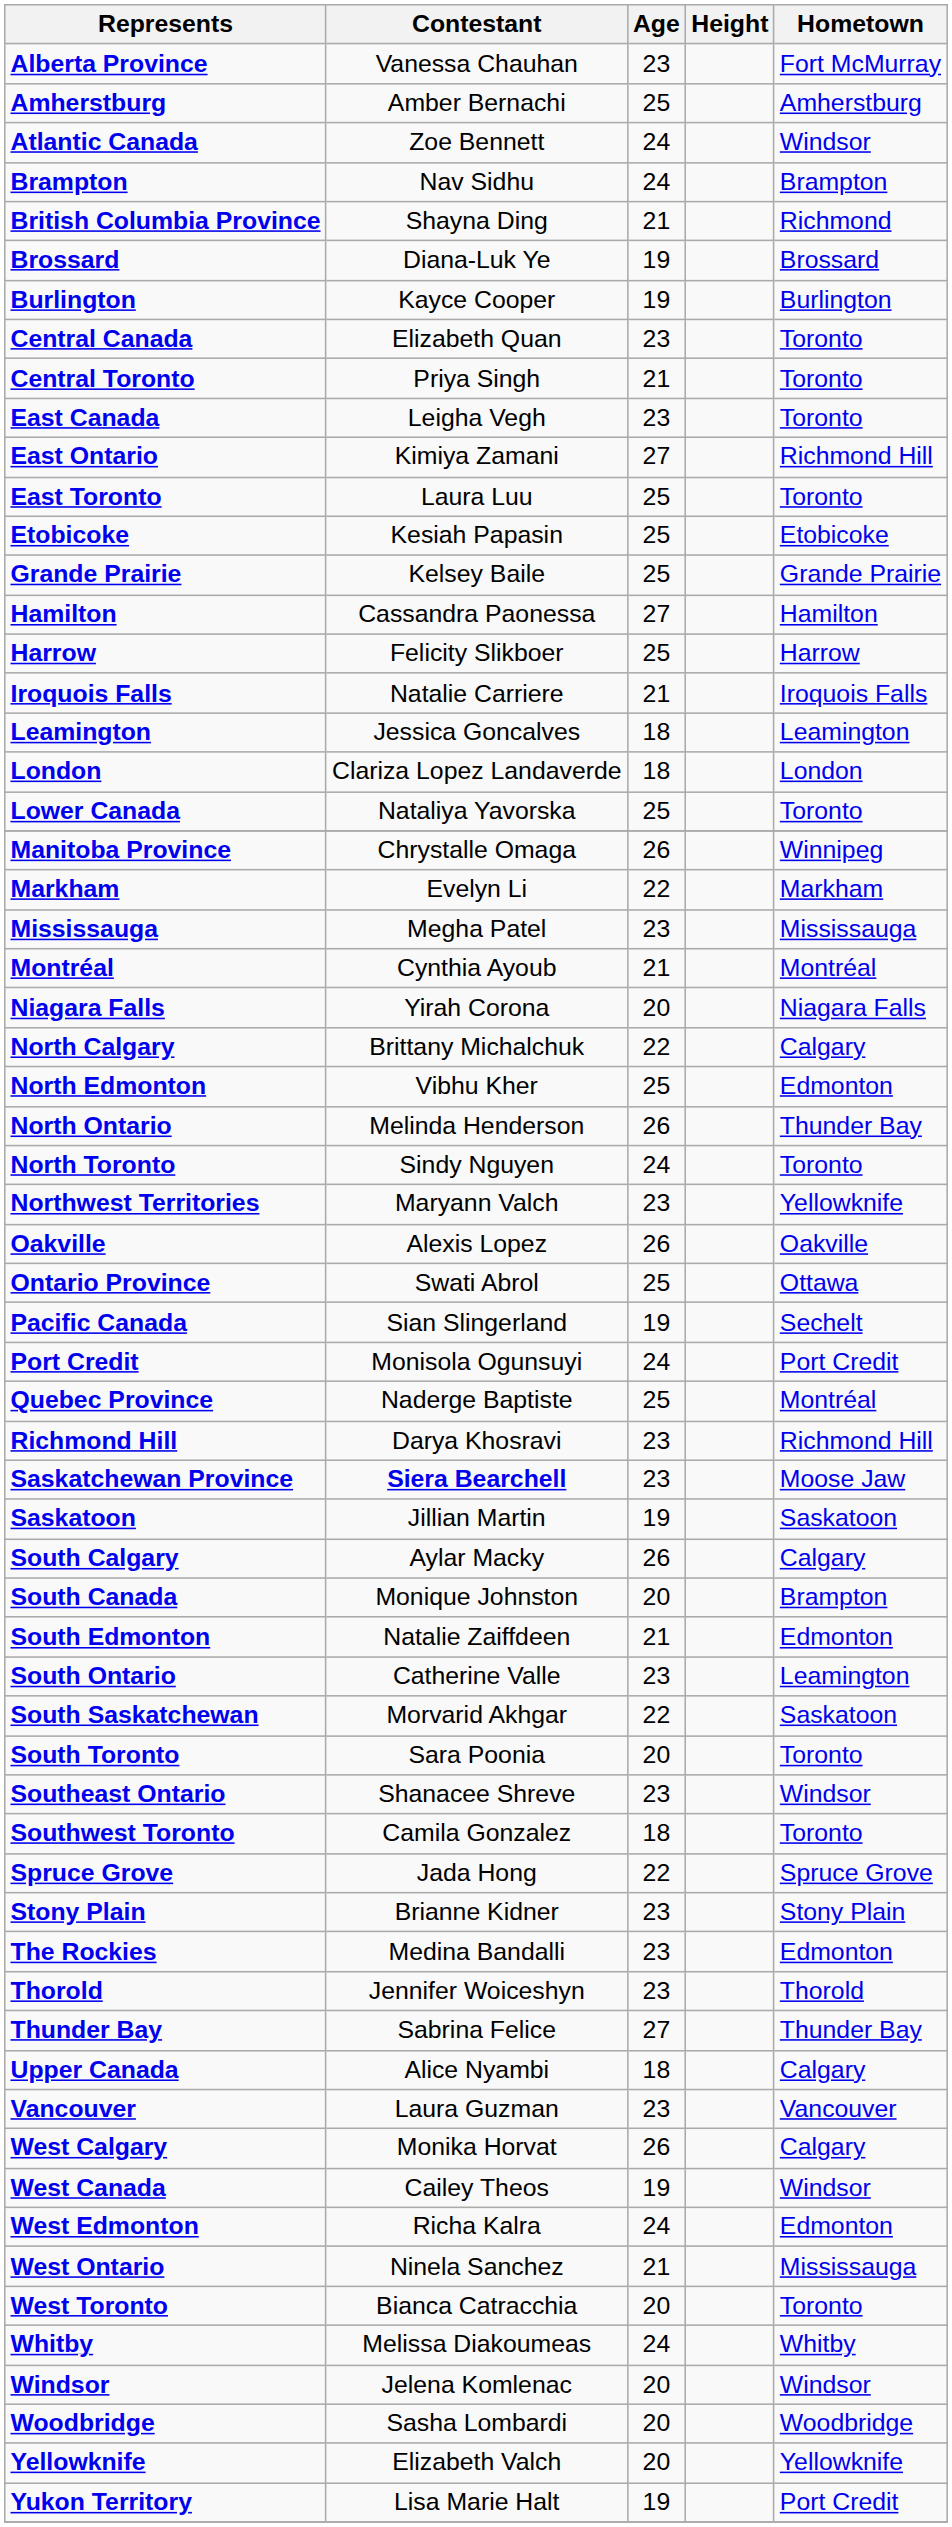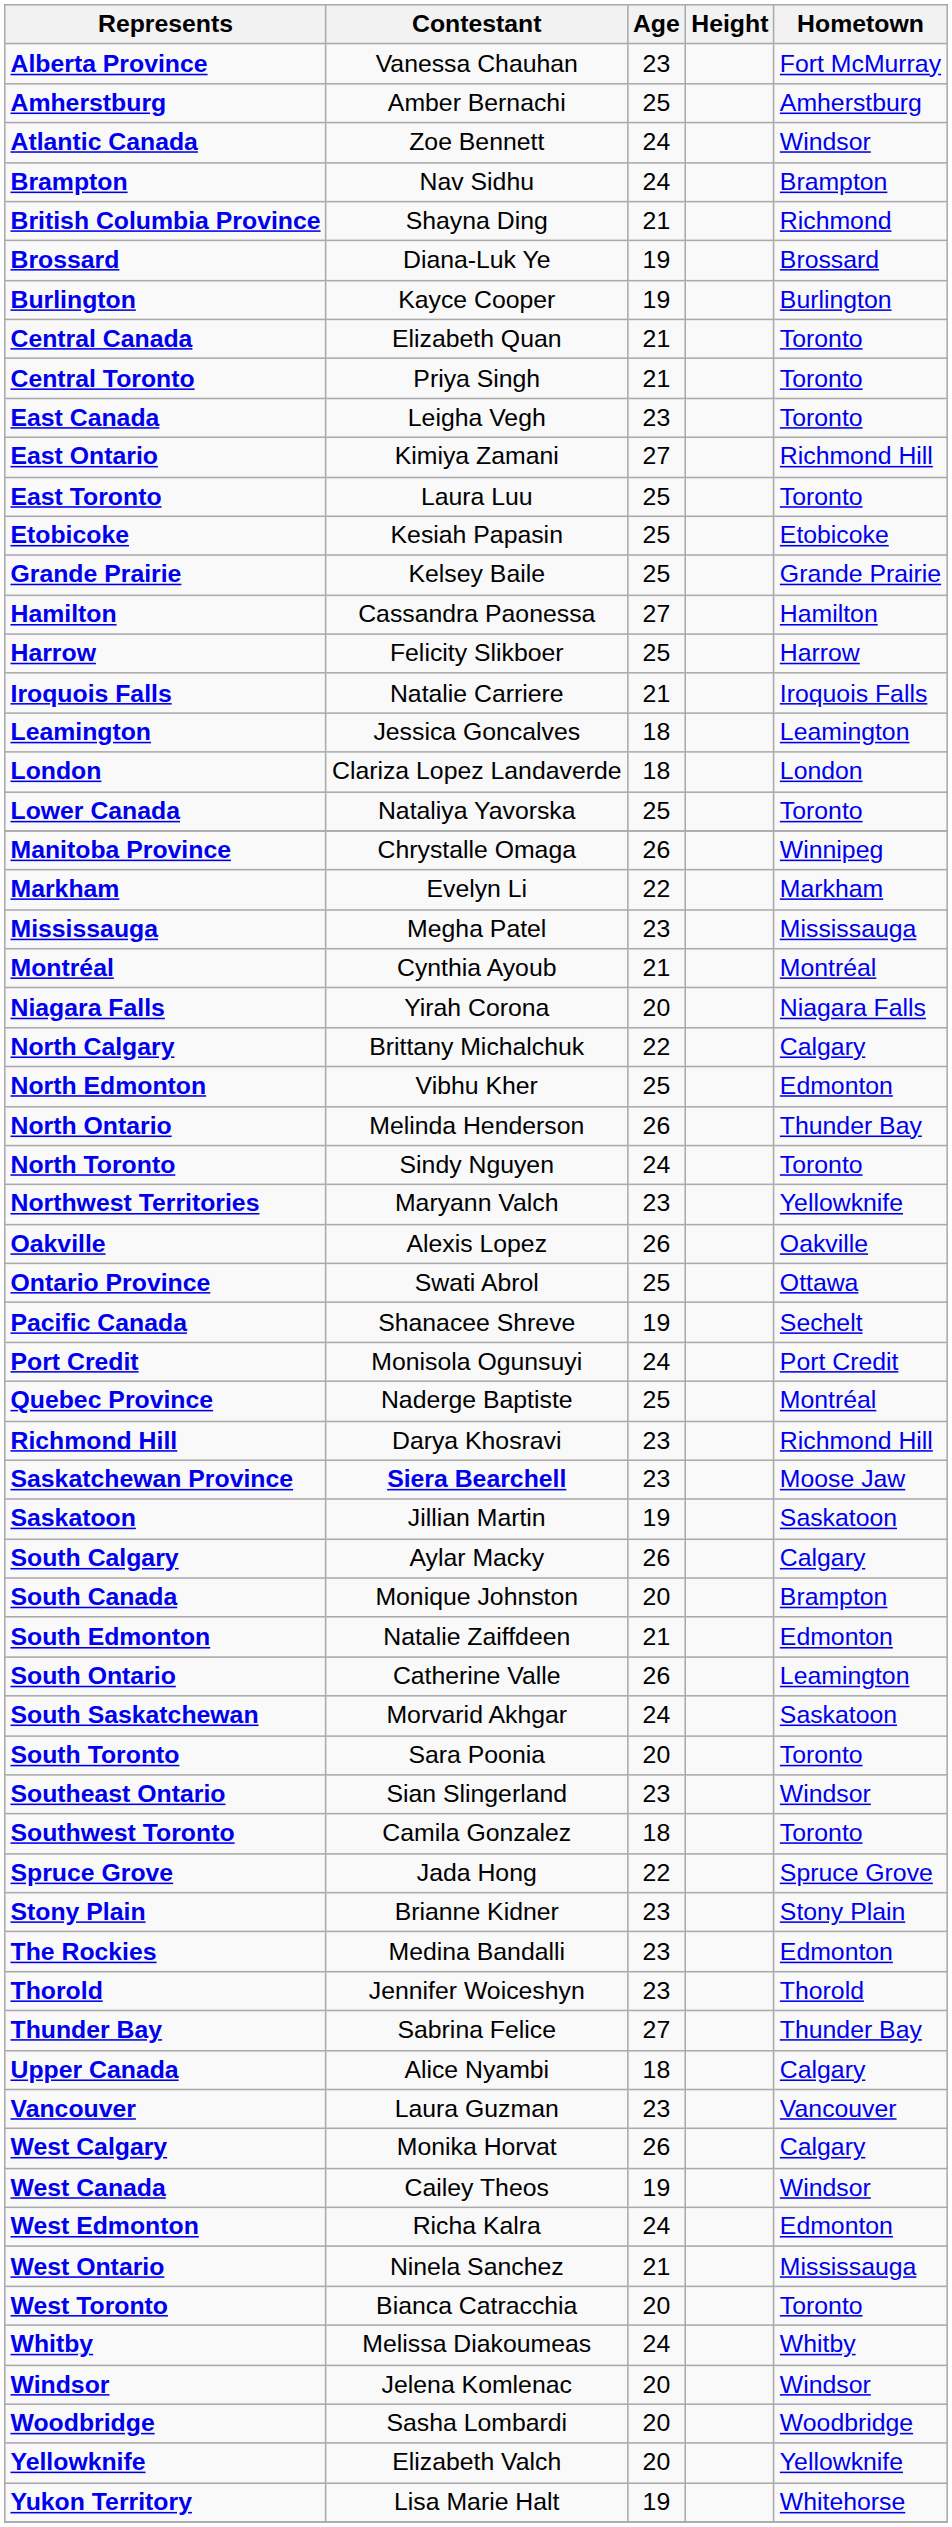Central Canada | Age: 23 -> 21
Pacific Canada | Contestant: Sian Slingerland -> Shanacee Shreve
South Ontario | Age: 23 -> 26
South Saskatchewan | Age: 22 -> 24
Southeast Ontario | Contestant: Shanacee Shreve -> Sian Slingerland
Yukon Territory | Hometown: Port Credit -> Whitehorse
